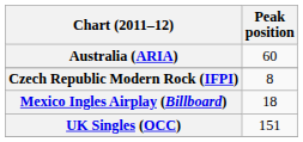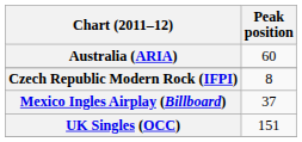Mexico Ingles Airplay (Billboard) | Peak position: 18 -> 37
